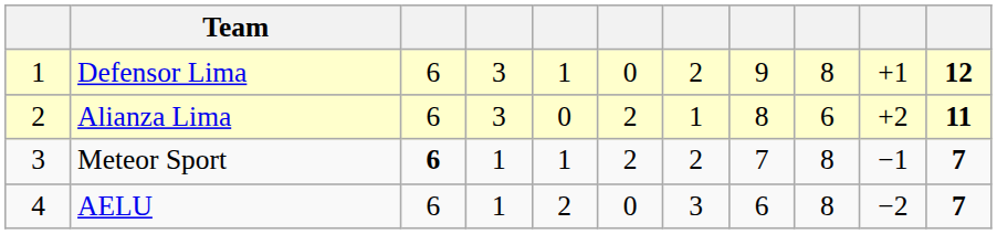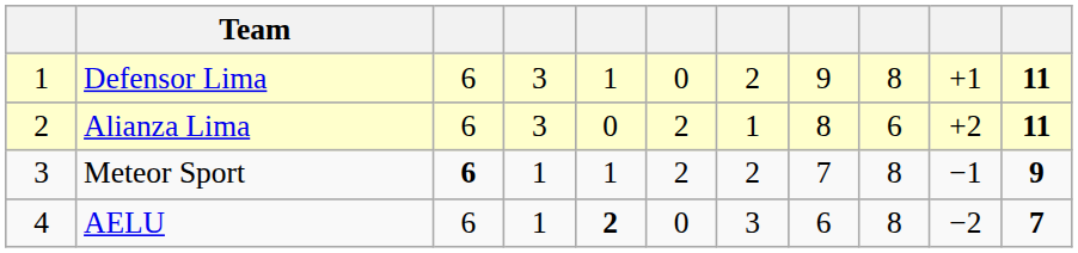Defensor Lima | column 11: 12 -> 11
Meteor Sport | column 11: 7 -> 9
AELU | column 5: normal -> bold
